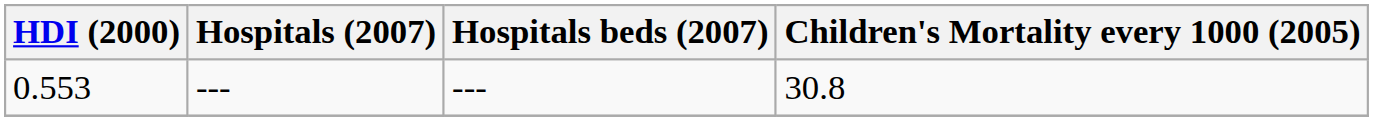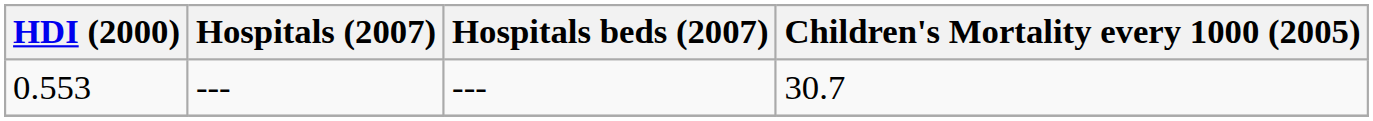0.553 | Children's Mortality every 1000 (2005): 30.8 -> 30.7
